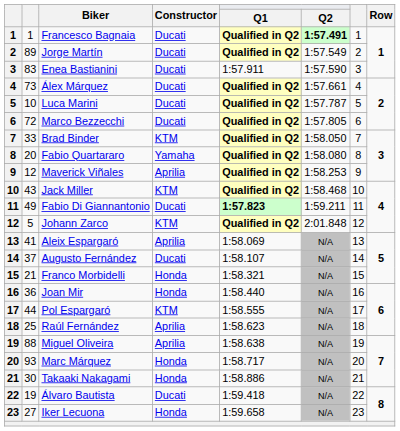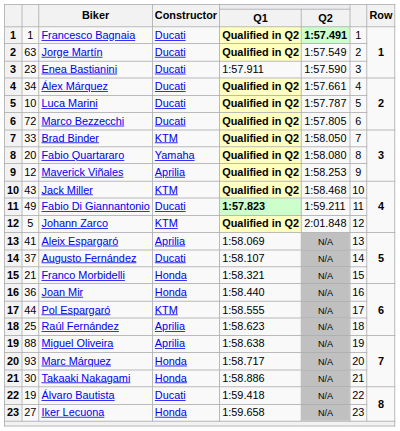Jorge Martín | column 2: 89 -> 63
Enea Bastianini | column 2: 83 -> 23
Álex Márquez | column 2: 73 -> 34
